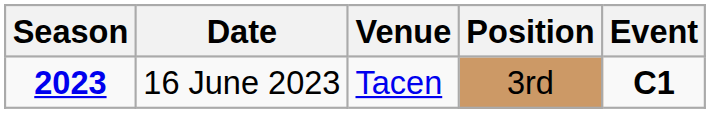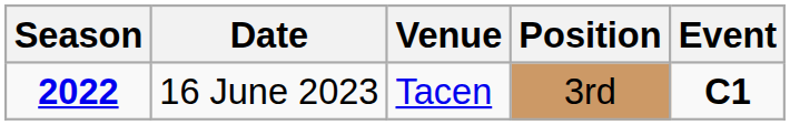16 June 2023 | Season: 2023 -> 2022
